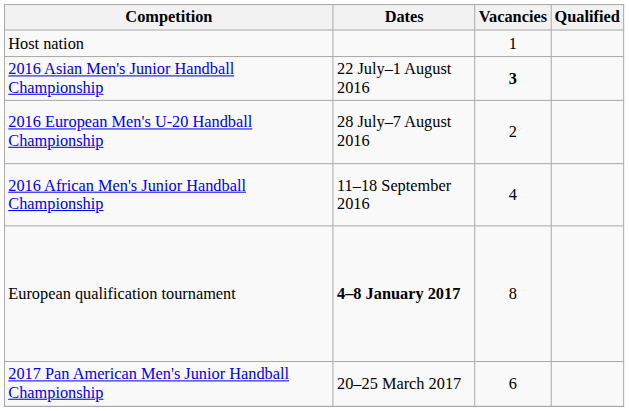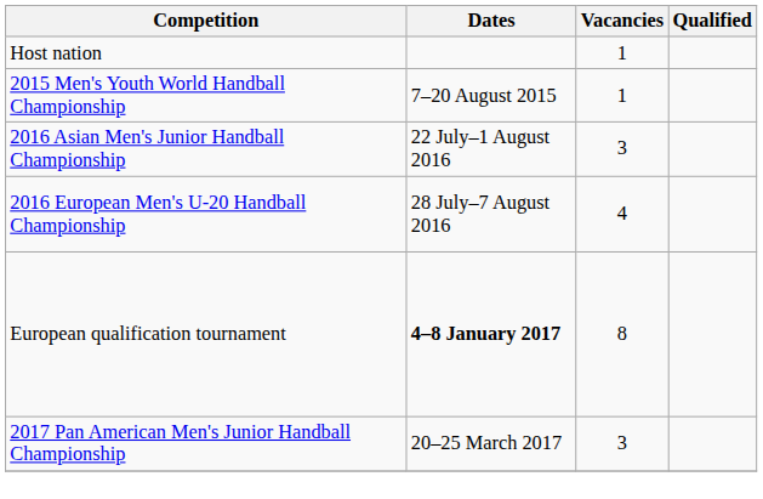+ row: 2015 Men's Youth World Handball Championship | 7–20 August 2015 | 1
2016 Asian Men's Junior Handball Championship | Vacancies: bold -> normal
2016 European Men's U-20 Handball Championship | Vacancies: 2 -> 4
- row: 2016 African Men's Junior Handball Championship | 11–18 September 2016 | 4
2017 Pan American Men's Junior Handball Championship | Vacancies: 6 -> 3
